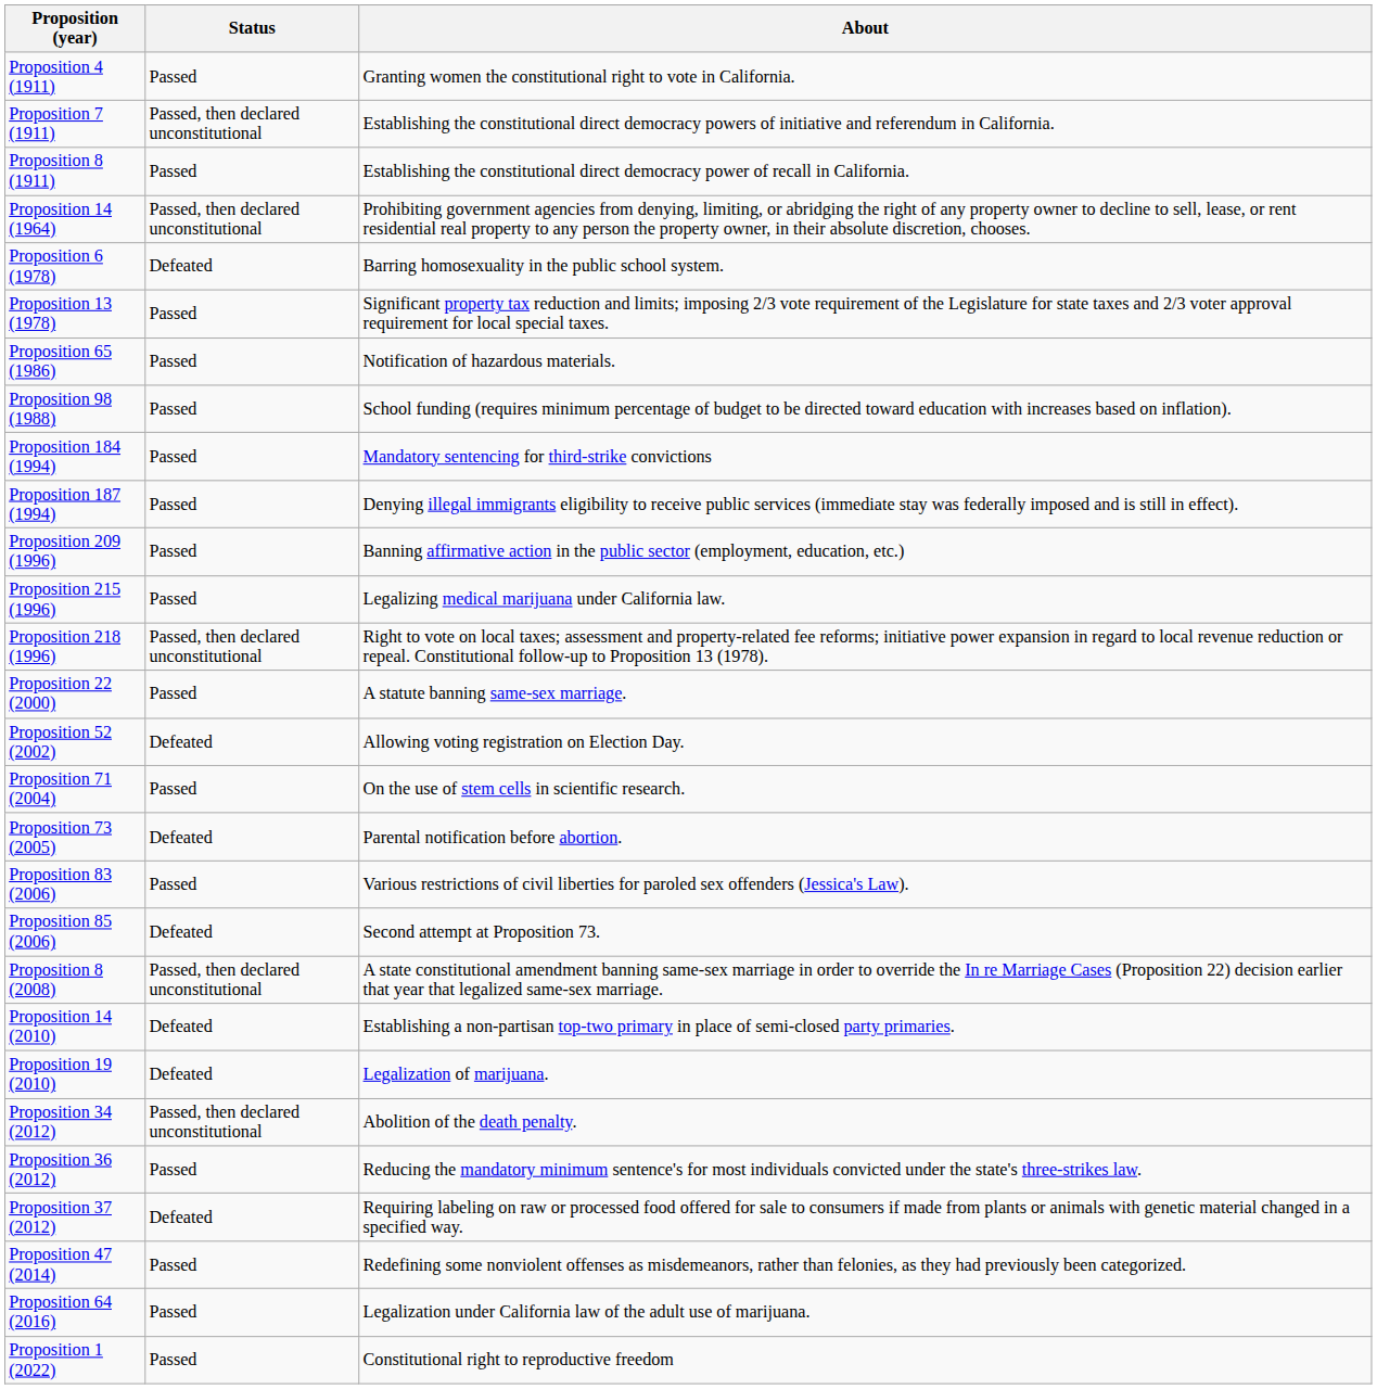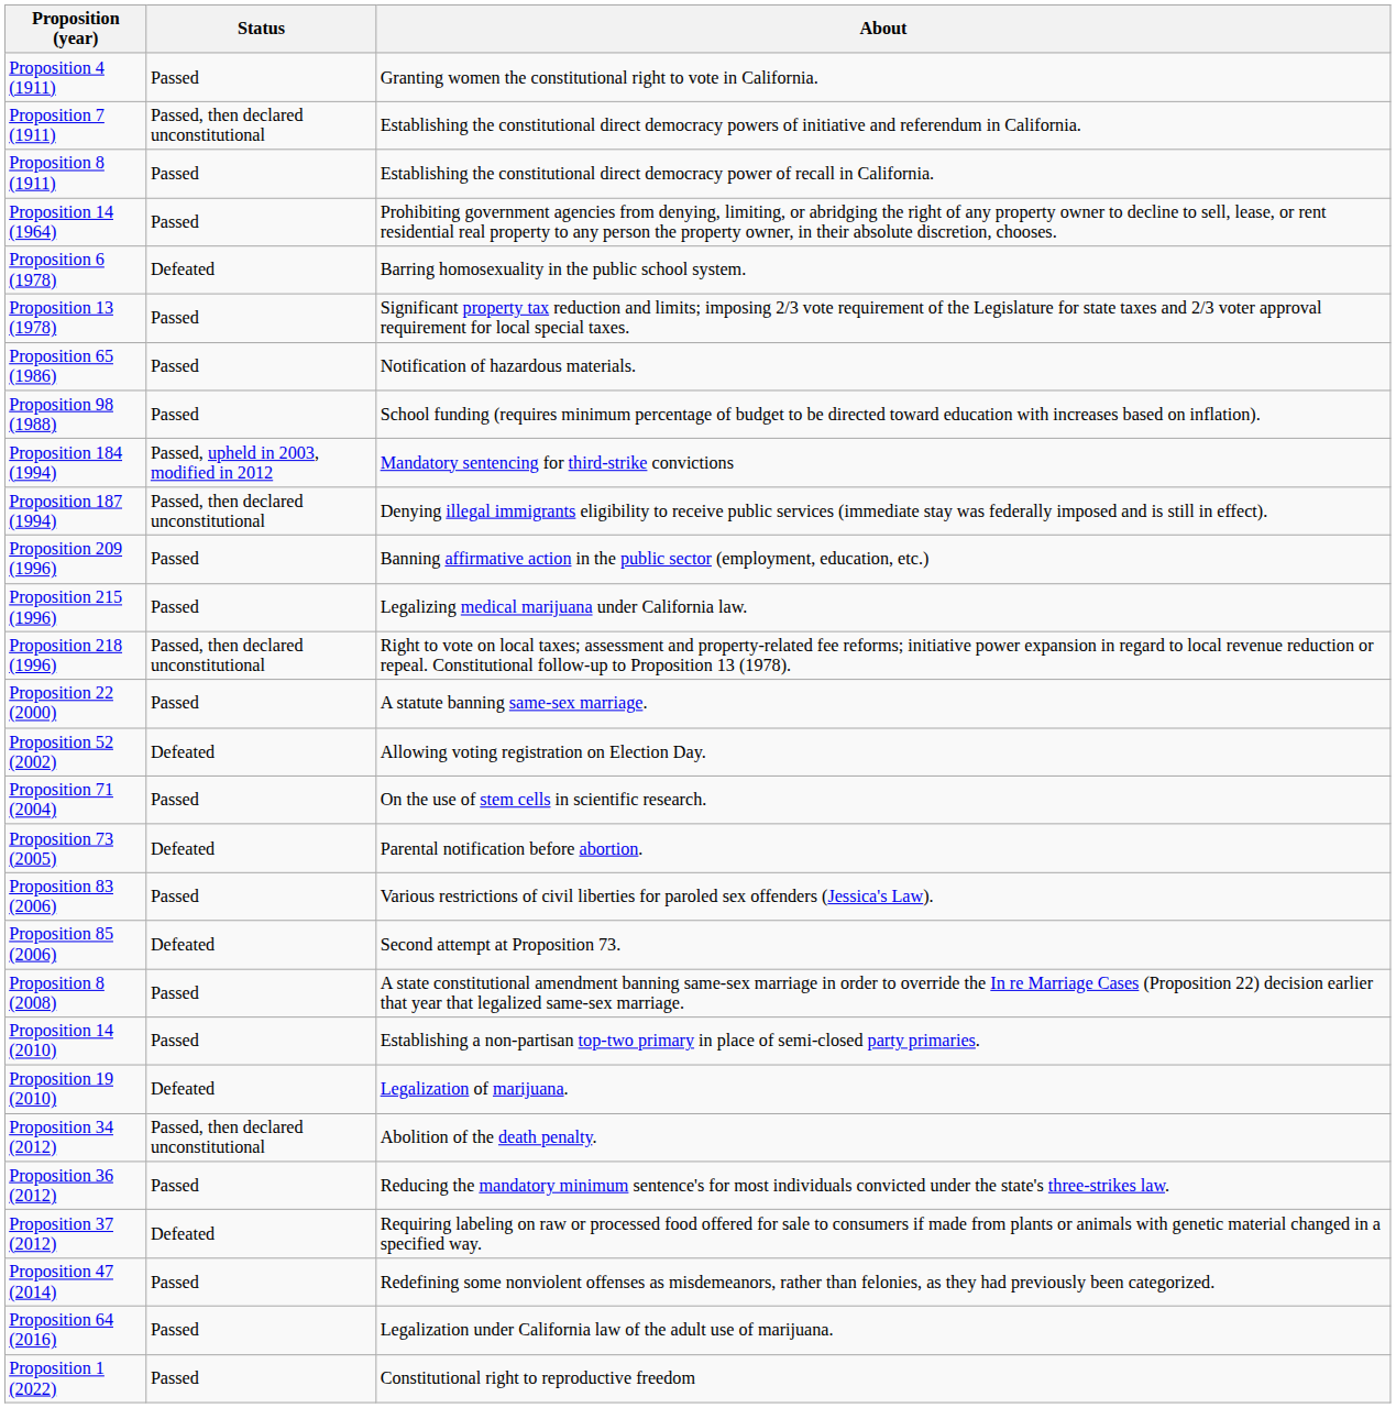Proposition 14 (1964) | Status: Passed, then declared unconstitutional -> Passed
Proposition 184 (1994) | Status: Passed -> Passed, upheld in 2003, modified in 2012
Proposition 187 (1994) | Status: Passed -> Passed, then declared unconstitutional
Proposition 8 (2008) | Status: Passed, then declared unconstitutional -> Passed
Proposition 14 (2010) | Status: Defeated -> Passed
